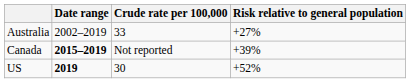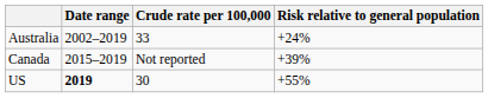Australia | Risk relative to general population: +27% -> +24%
Canada | Date range: bold -> normal
US | Risk relative to general population: +52% -> +55%
